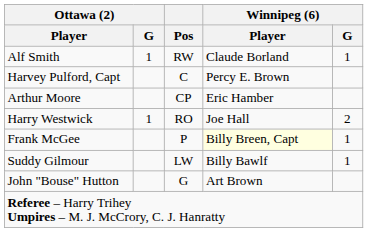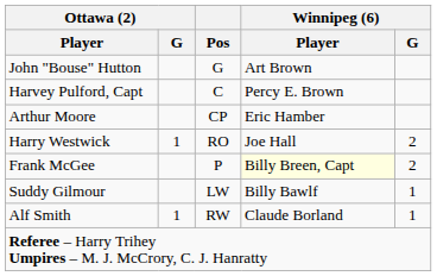rows swapped: John "Bouse" Hutton <-> Alf Smith
Frank McGee | Winnipeg (6) / G: 1 -> 2
